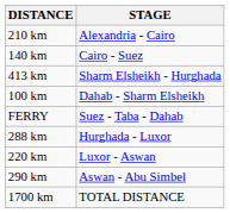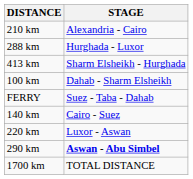rows swapped: 140 km <-> 288 km
290 km | STAGE: normal -> bold
